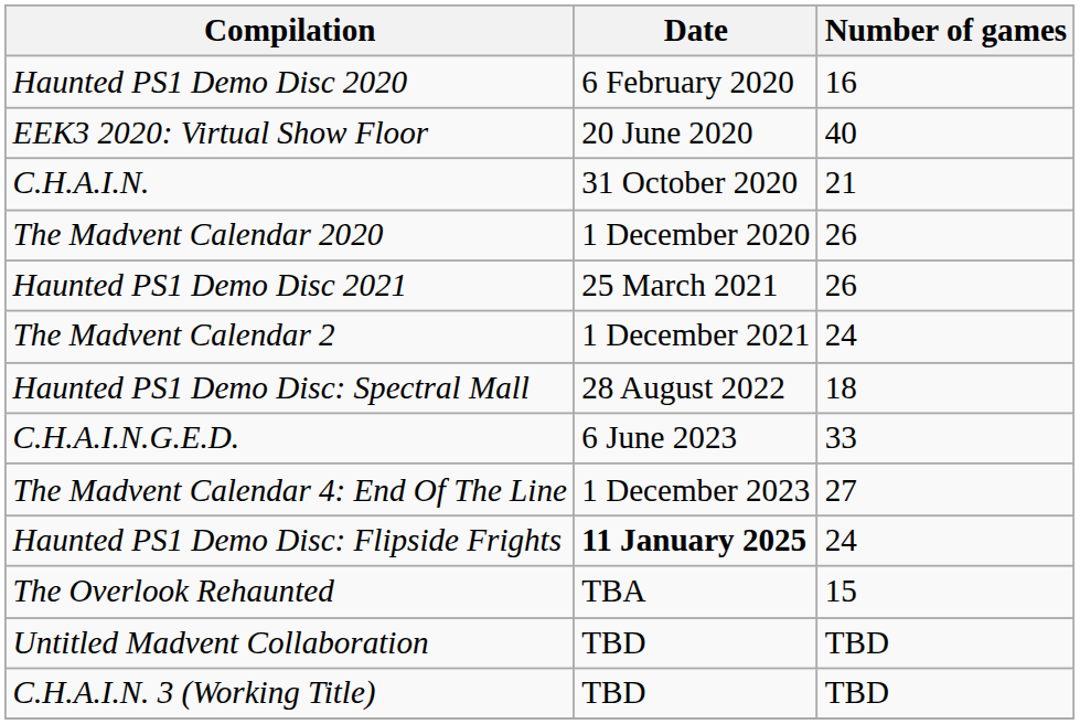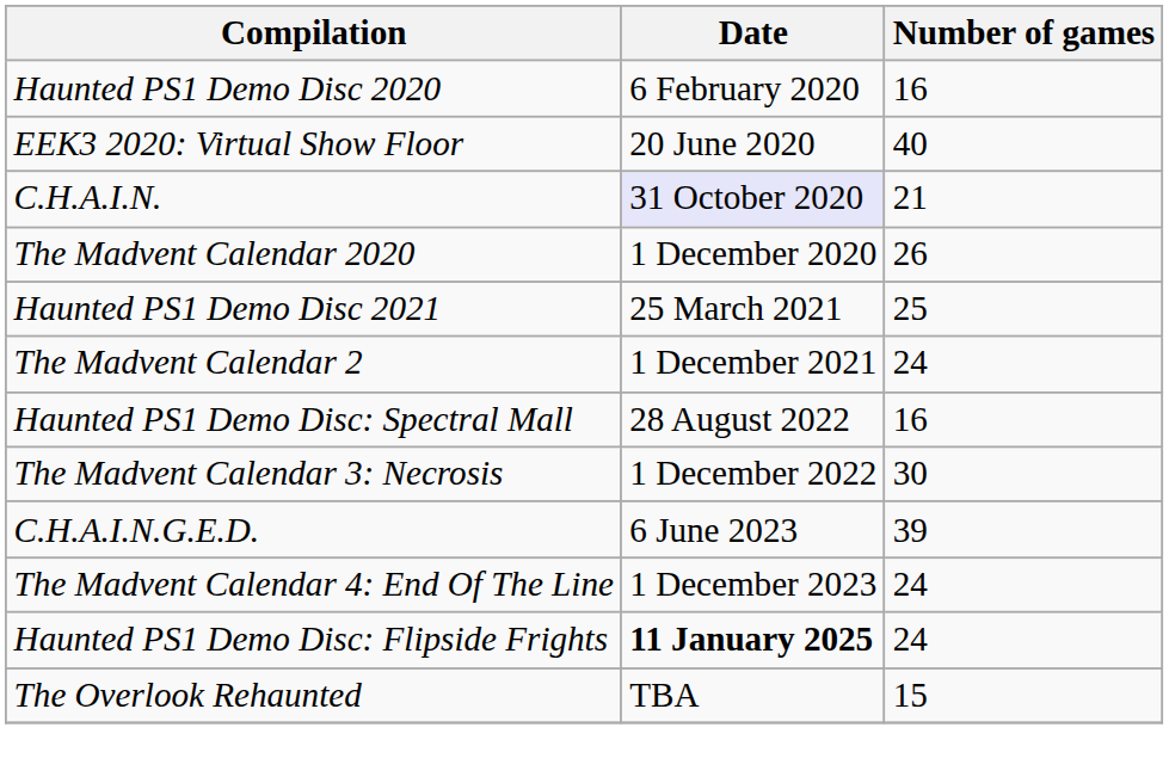C.H.A.I.N. | Date: no background -> lavender background
Haunted PS1 Demo Disc 2021 | Number of games: 26 -> 25
Haunted PS1 Demo Disc: Spectral Mall | Number of games: 18 -> 16
+ row: The Madvent Calendar 3: Necrosis | 1 December 2022 | 30
C.H.A.I.N.G.E.D. | Number of games: 33 -> 39
The Madvent Calendar 4: End Of The Line | Number of games: 27 -> 24
- row: Untitled Madvent Collaboration | TBD | TBD
- row: C.H.A.I.N. 3 (Working Title) | TBD | TBD
